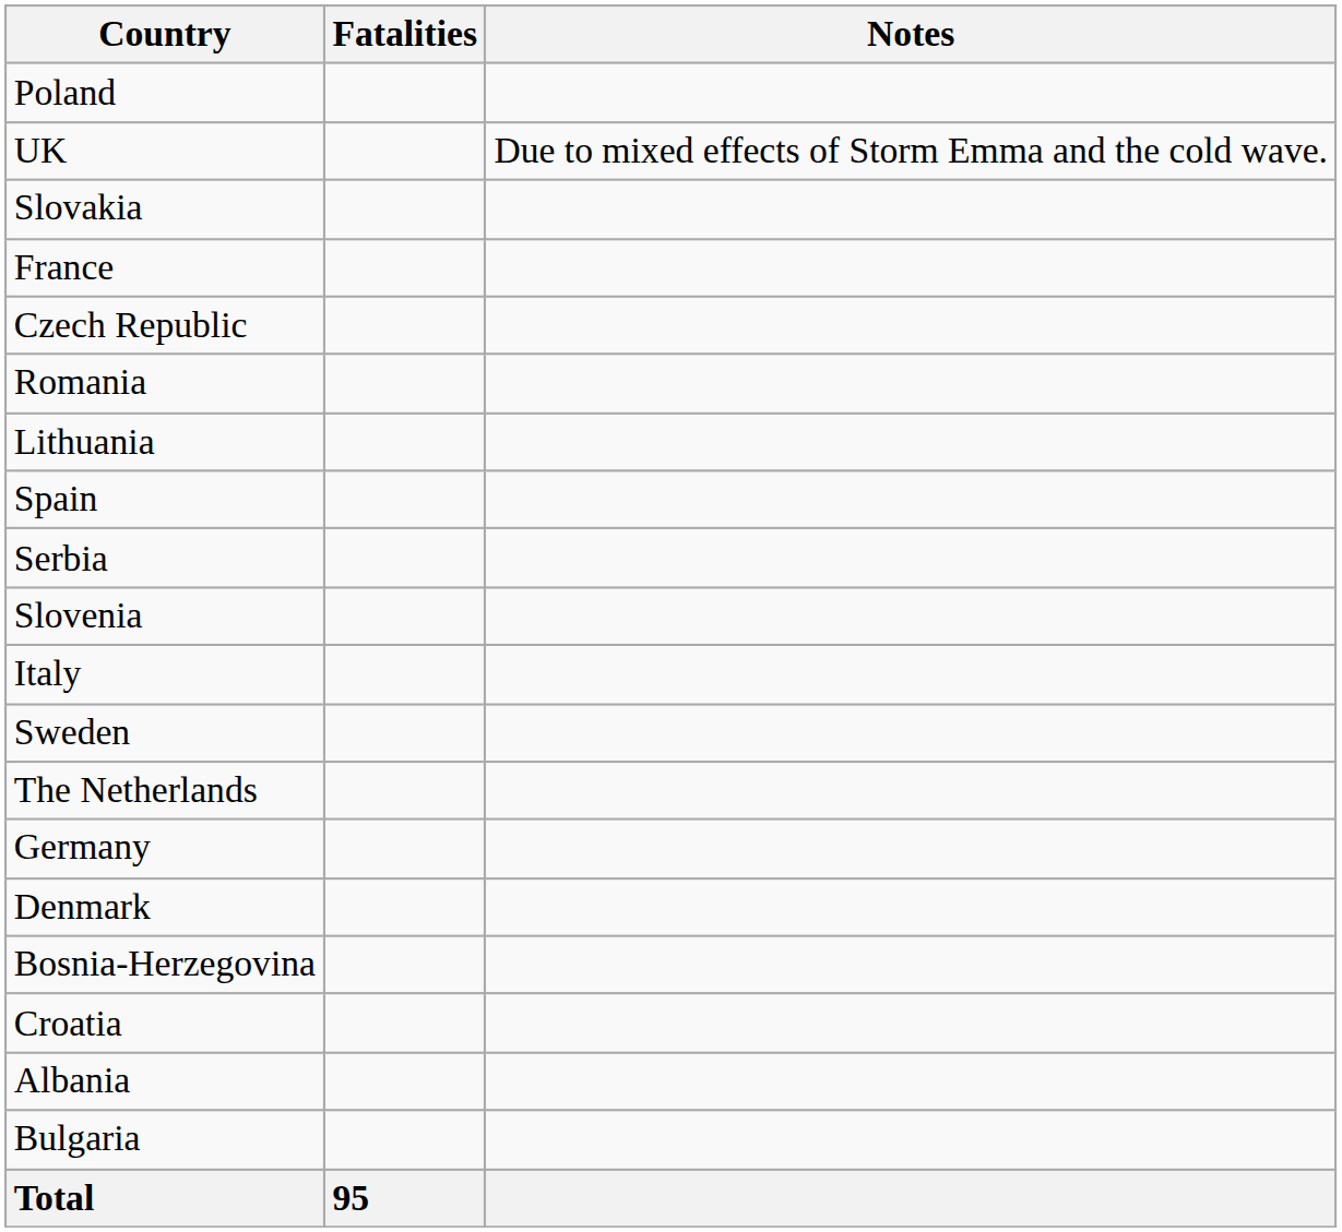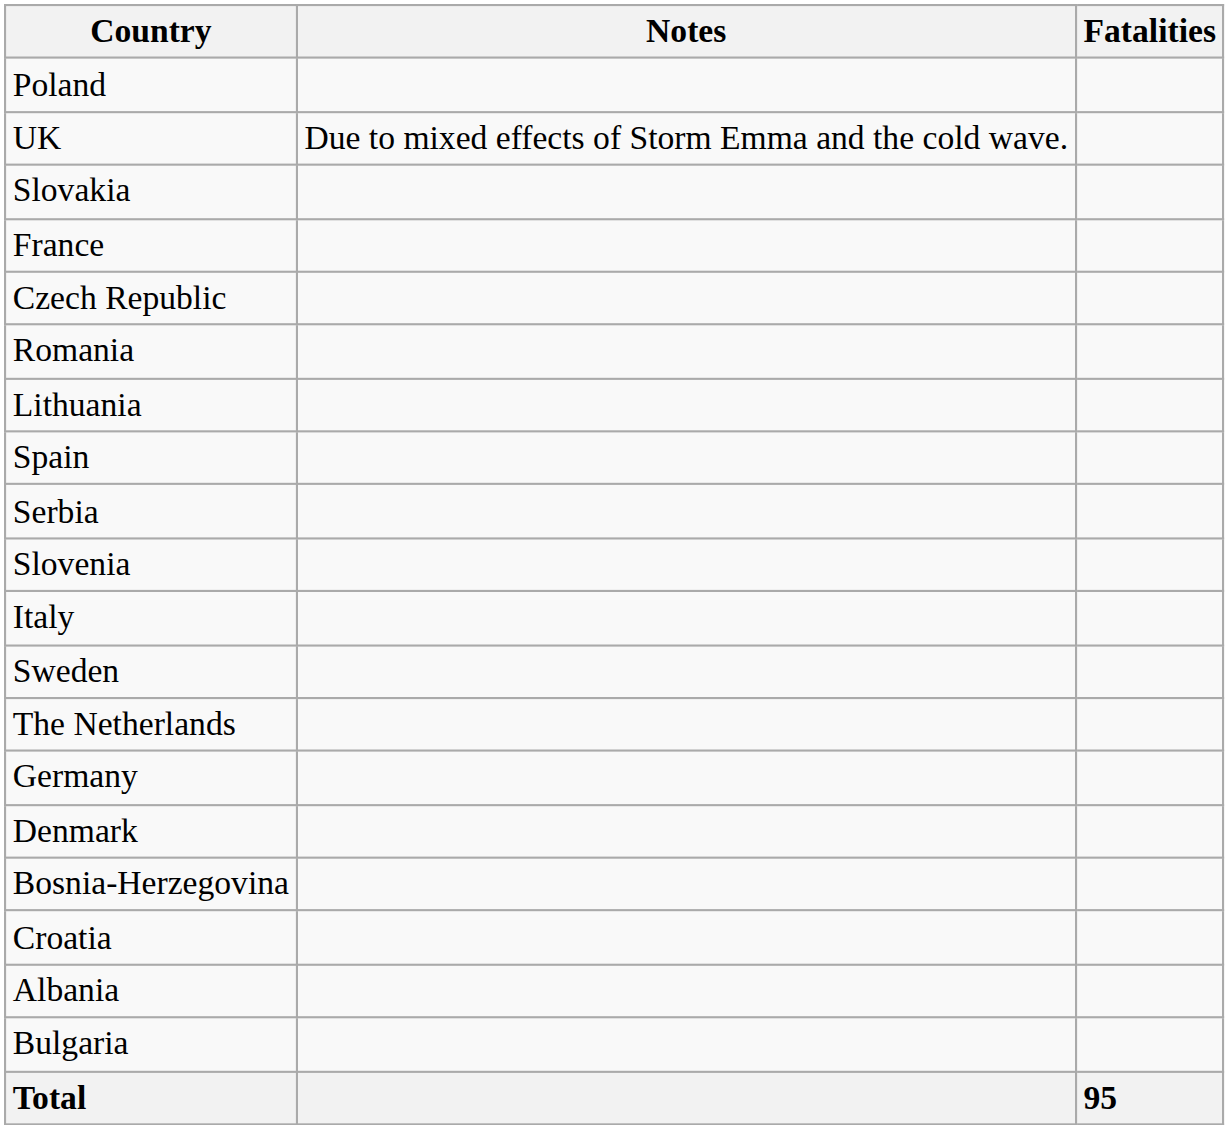columns swapped: Fatalities <-> Notes
